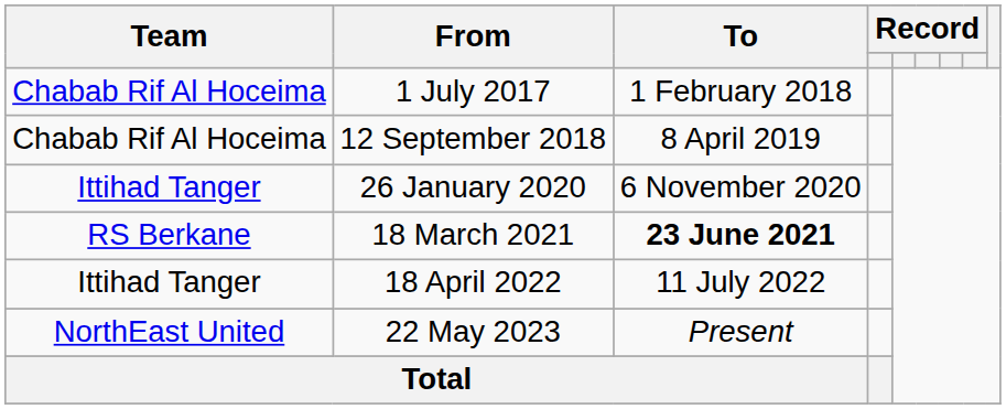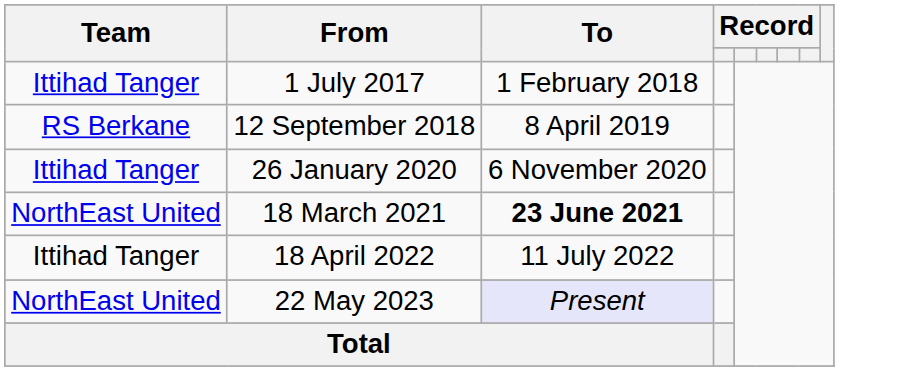1 July 2017 | Team: Chabab Rif Al Hoceima -> Ittihad Tanger
12 September 2018 | Team: Chabab Rif Al Hoceima -> RS Berkane
18 March 2021 | Team: RS Berkane -> NorthEast United
22 May 2023 | To: no background -> lavender background
